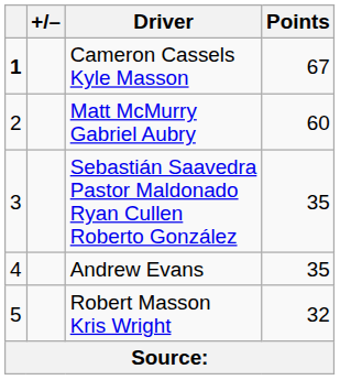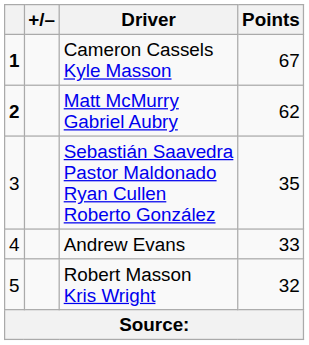Matt McMurry Gabriel Aubry | column 1: normal -> bold
Matt McMurry Gabriel Aubry | Points: 60 -> 62
Andrew Evans | Points: 35 -> 33
